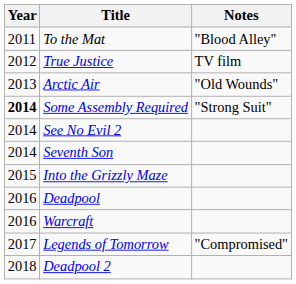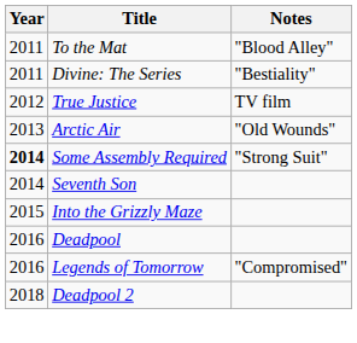+ row: 2011 | Divine: The Series | "Bestiality"
- row: 2014 | See No Evil 2
- row: 2016 | Warcraft
Legends of Tomorrow | Year: 2017 -> 2016
